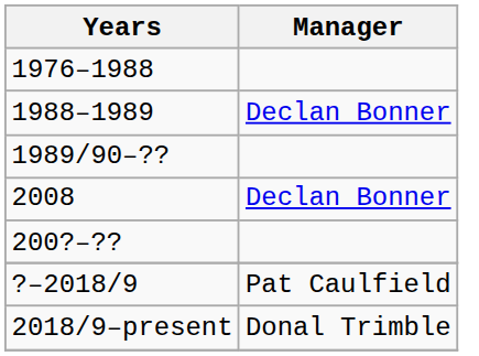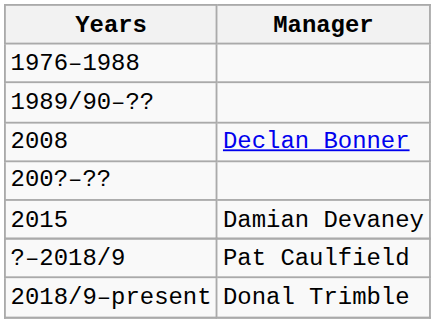- row: 1988–1989 | Declan Bonner
+ row: 2015 | Damian Devaney
